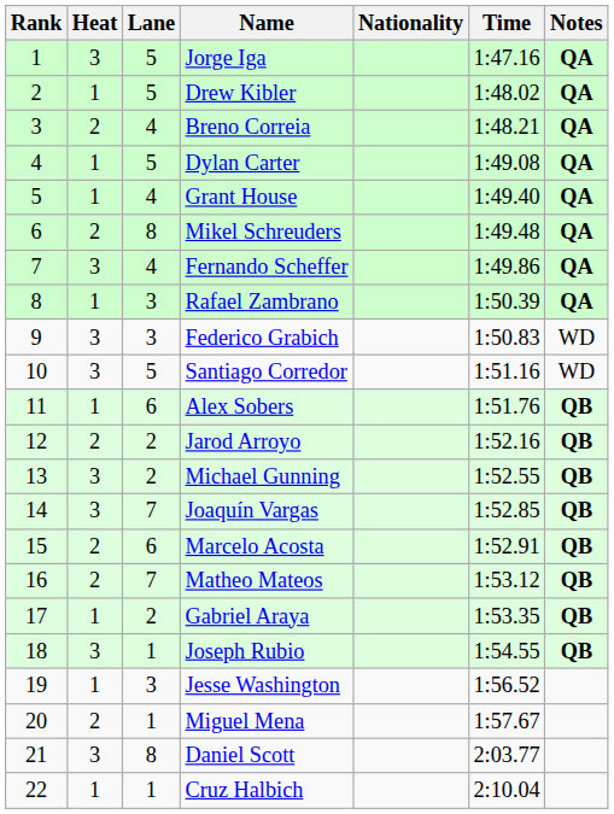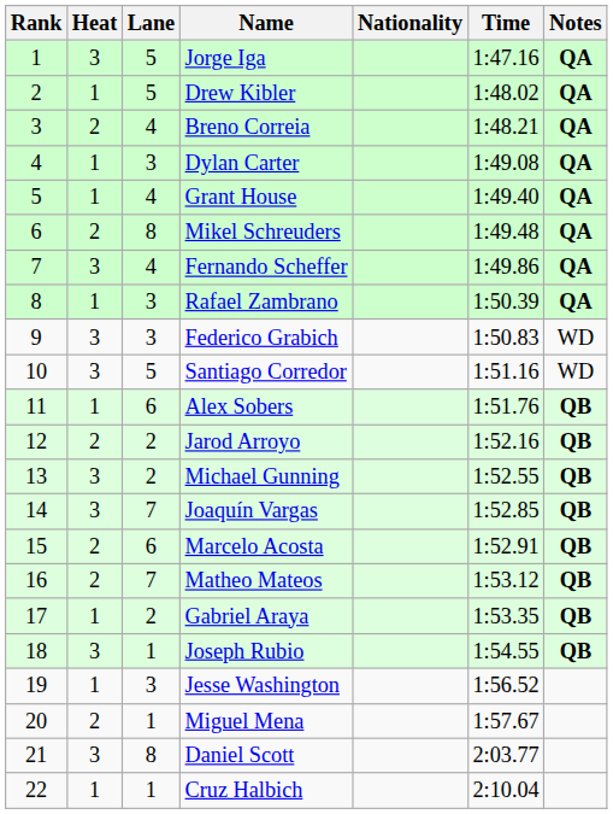Dylan Carter | Lane: 5 -> 3
